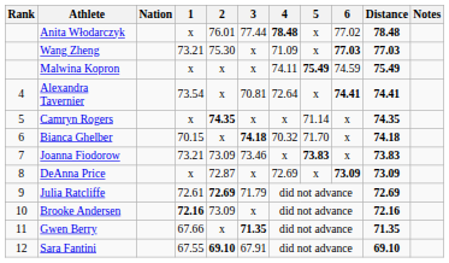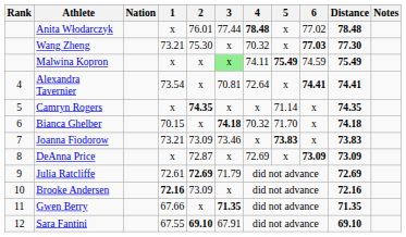Wang Zheng | 4: 71.09 -> 70.32
Wang Zheng | Distance: 77.03 -> 77.30
Malwina Kopron | 3: no background -> lightgreen background
